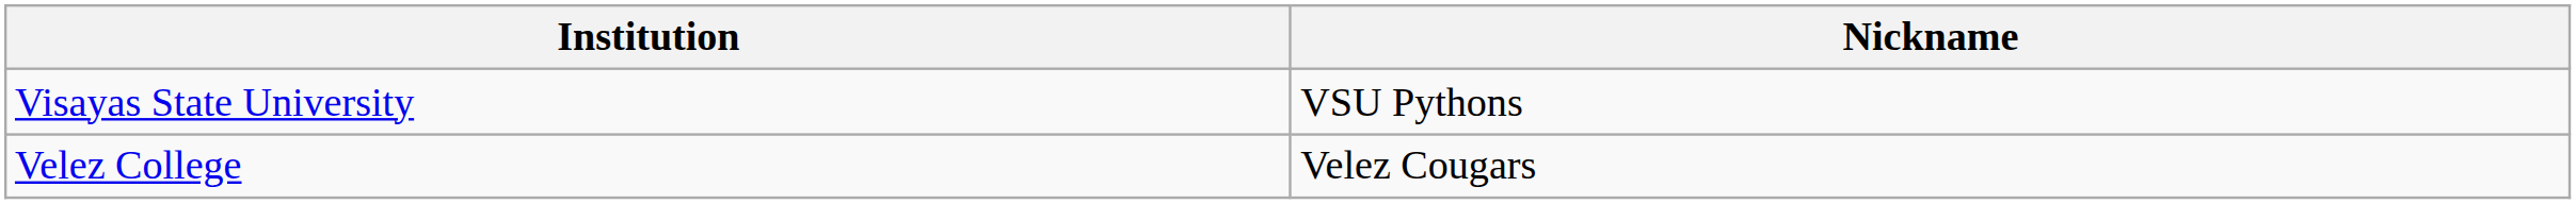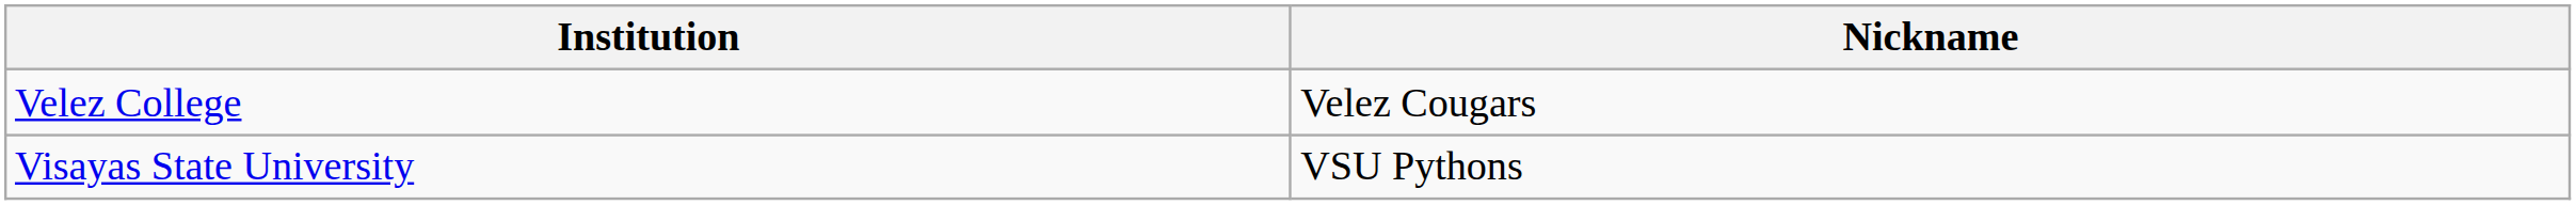rows swapped: Velez College <-> Visayas State University
